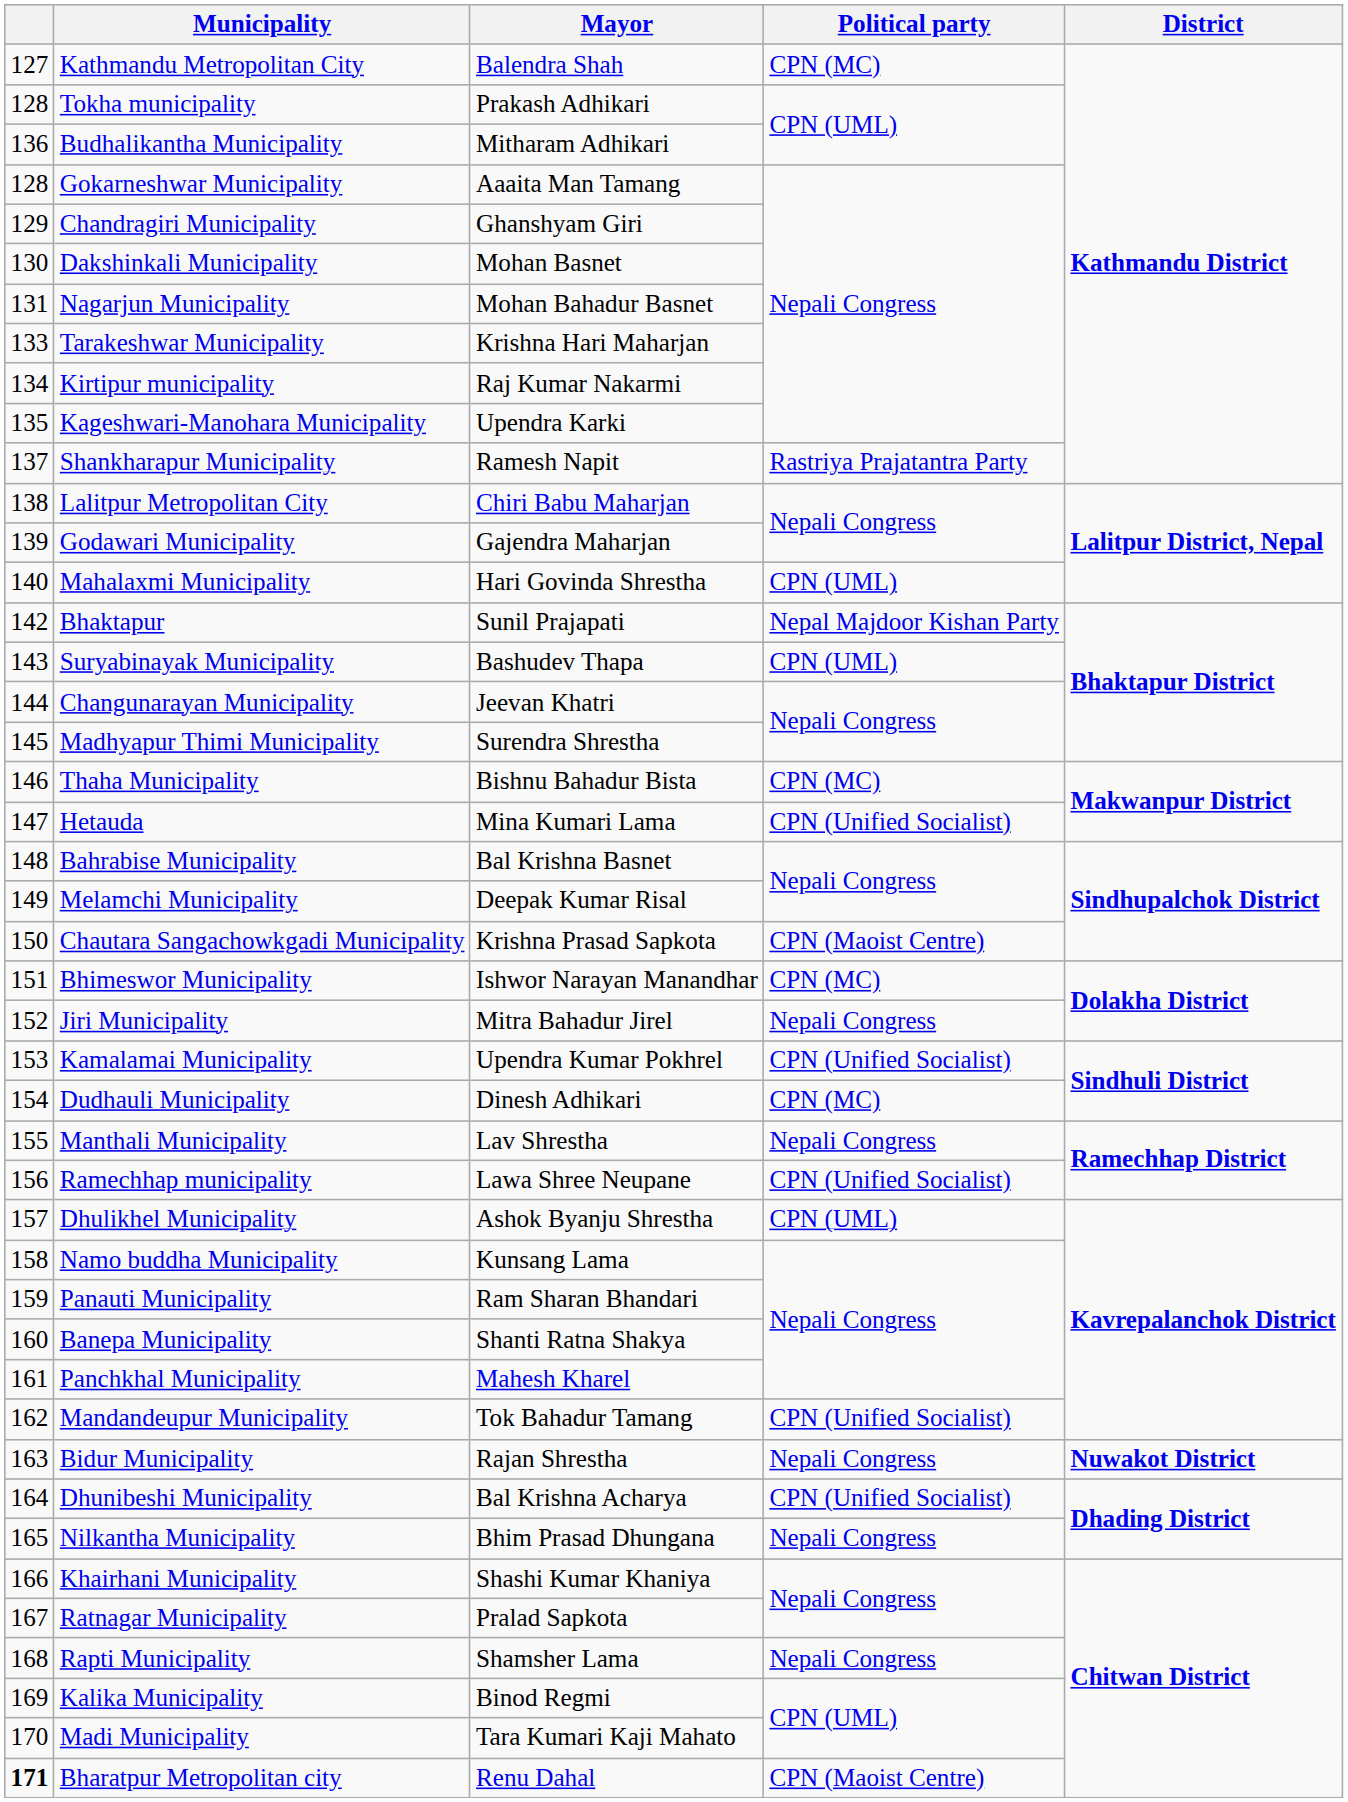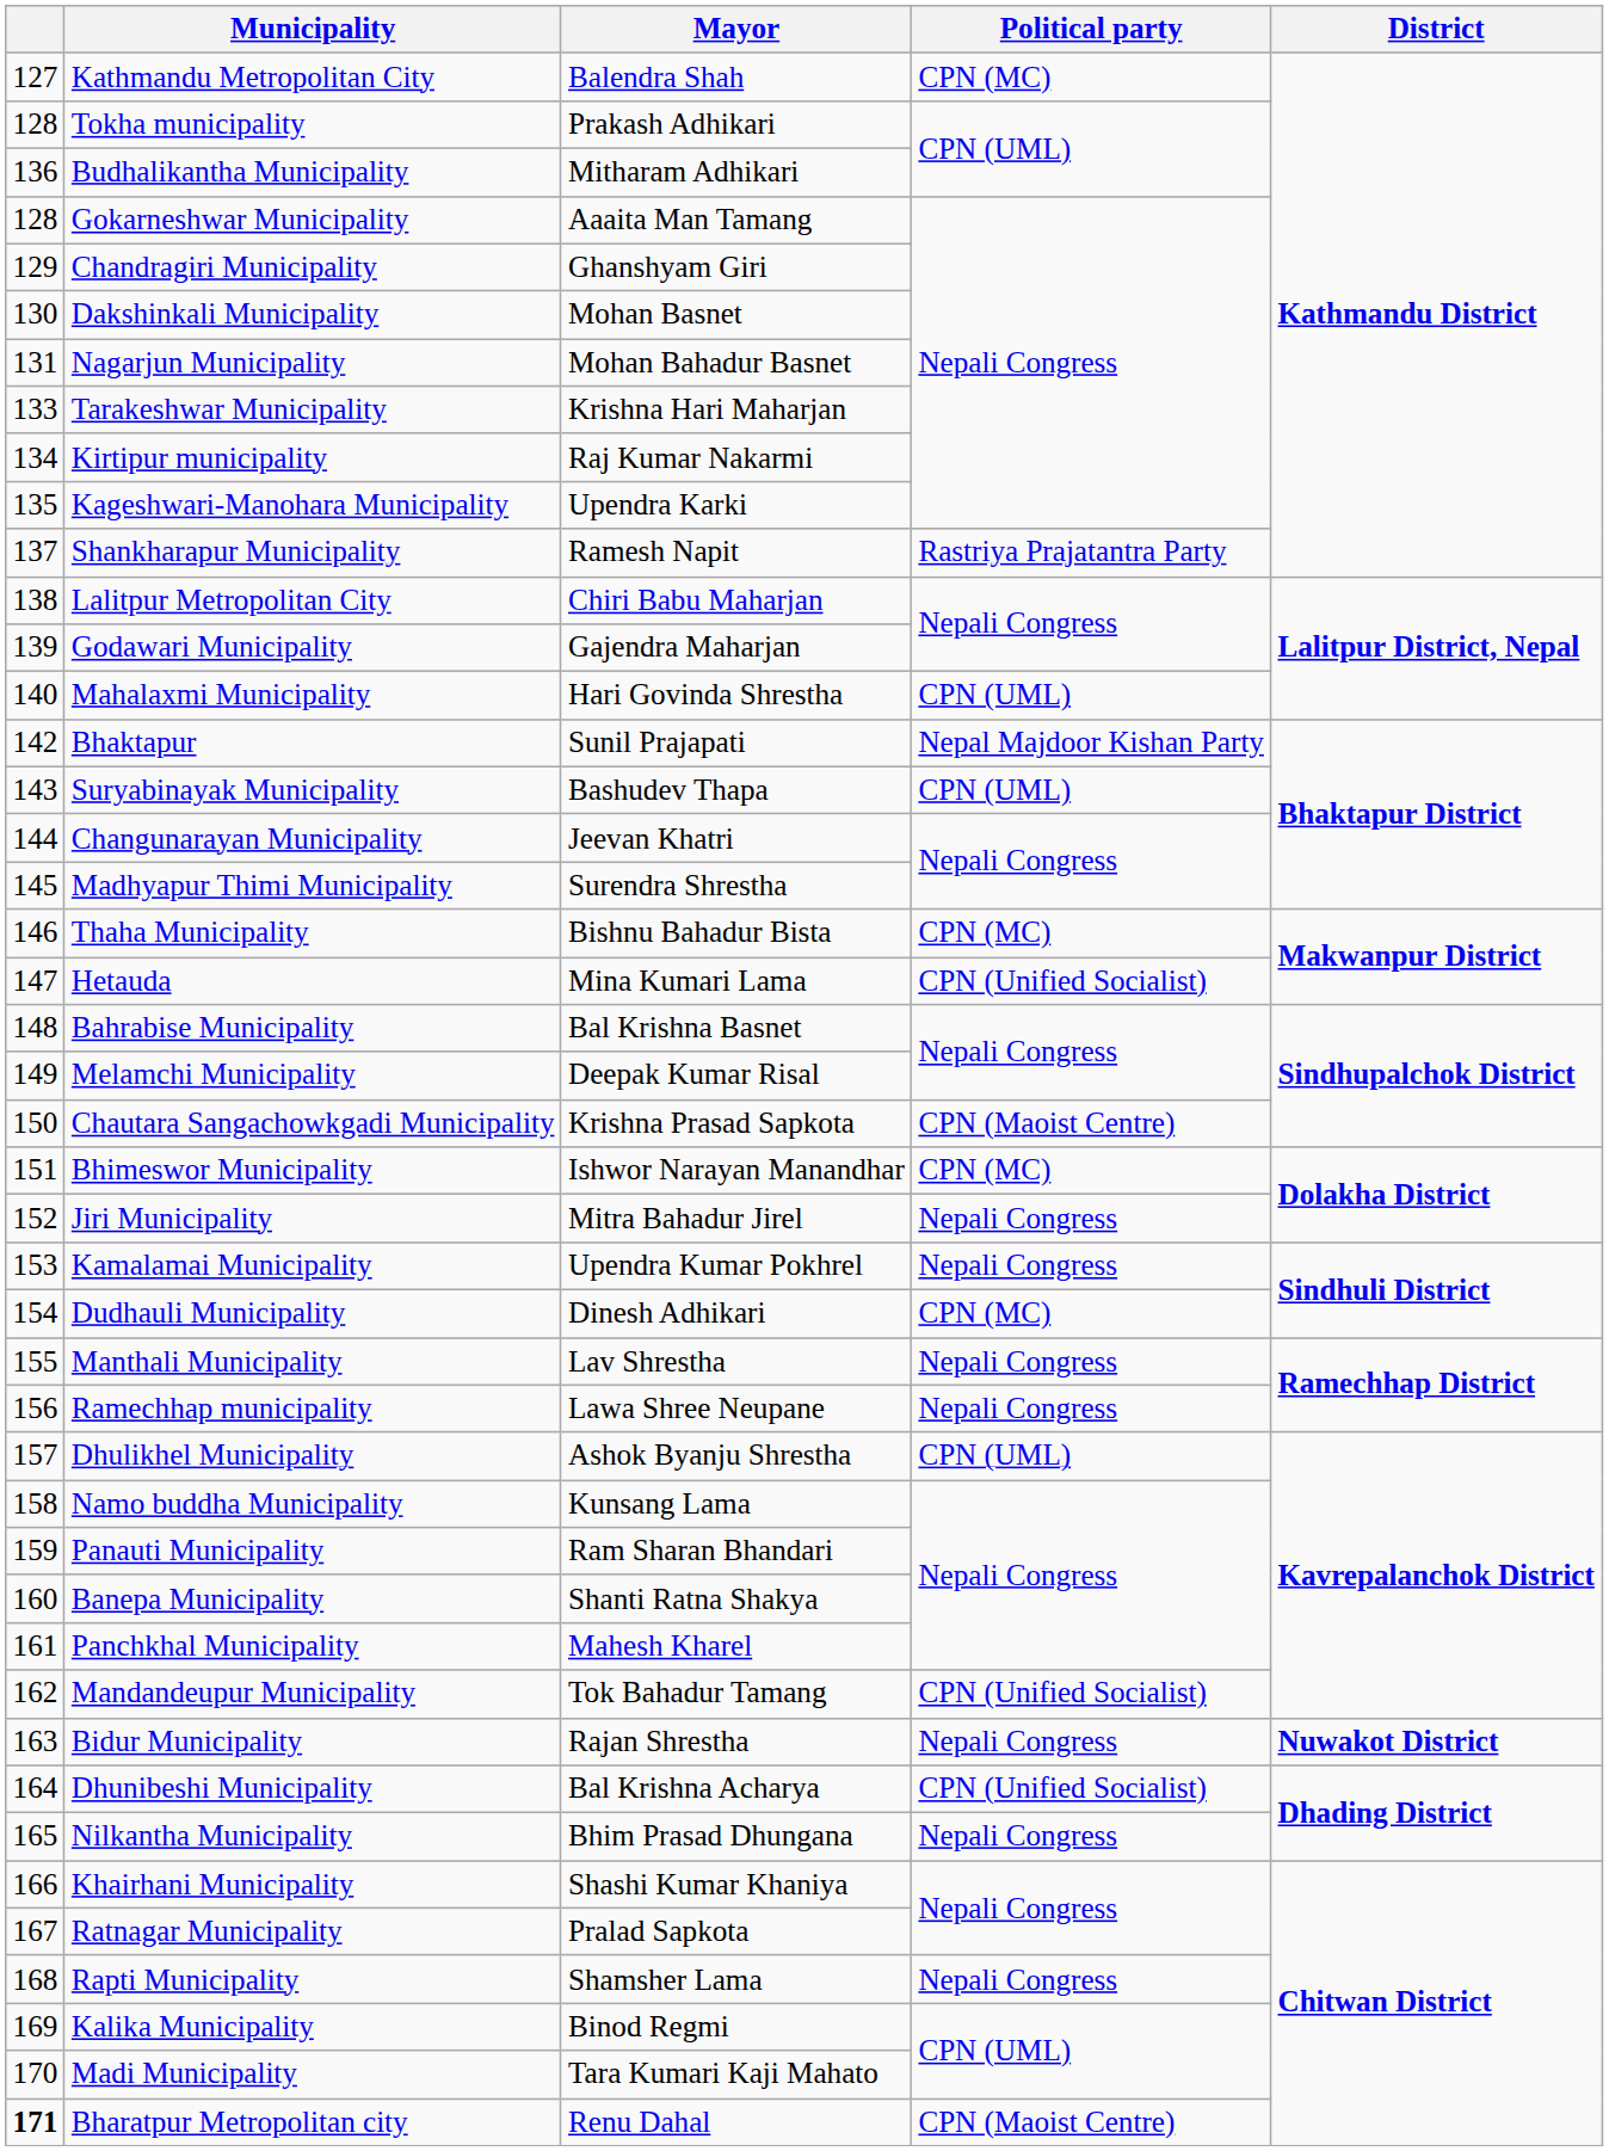Kamalamai Municipality | Political party: CPN (Unified Socialist) -> Nepali Congress
Ramechhap municipality | Political party: CPN (Unified Socialist) -> Nepali Congress
